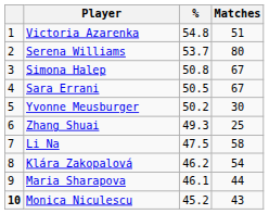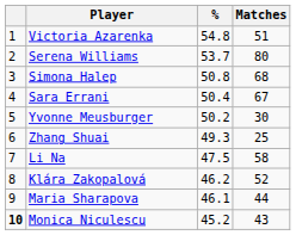Simona Halep | Matches: 67 -> 68
Sara Errani | %: 50.5 -> 50.4
Klára Zakopalová | Matches: 54 -> 52
